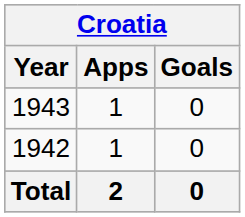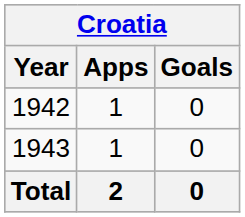rows swapped: 1942 <-> 1943
